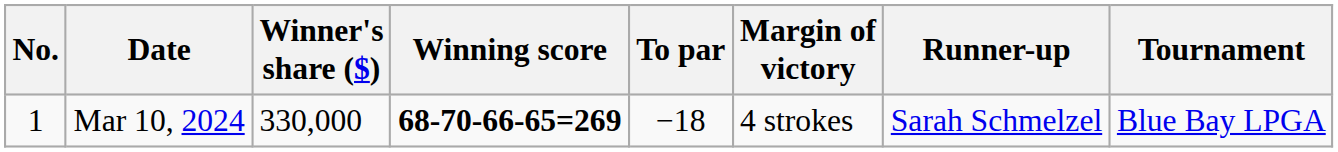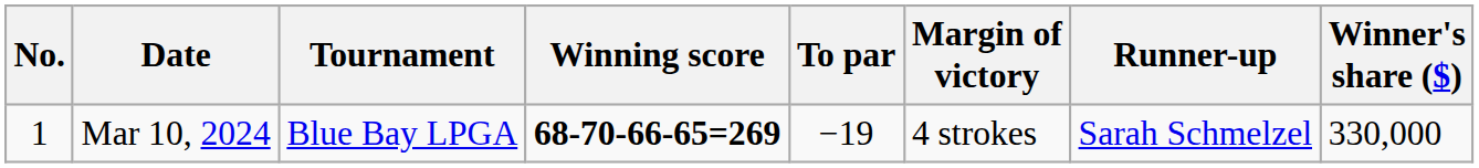columns swapped: Tournament <-> Winner's share ($)
Mar 10, 2024 | To par: −18 -> −19
